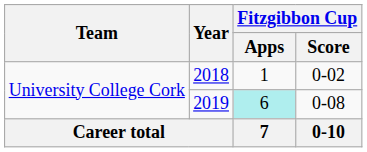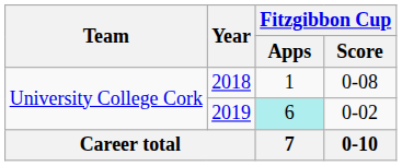2018 | Fitzgibbon Cup / Score: 0-02 -> 0-08
2019 | Fitzgibbon Cup / Score: 0-08 -> 0-02
